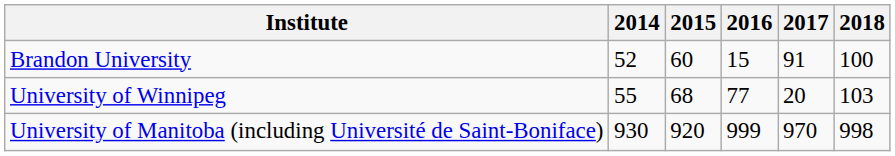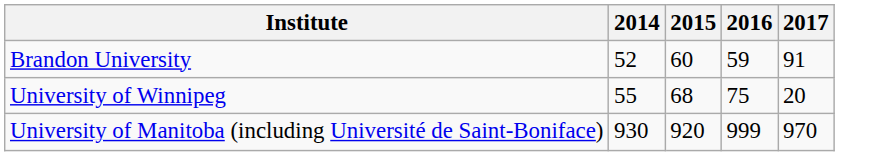- column: 2018 | 100 | 103 | 998
Brandon University | 2016: 15 -> 59
University of Winnipeg | 2016: 77 -> 75
